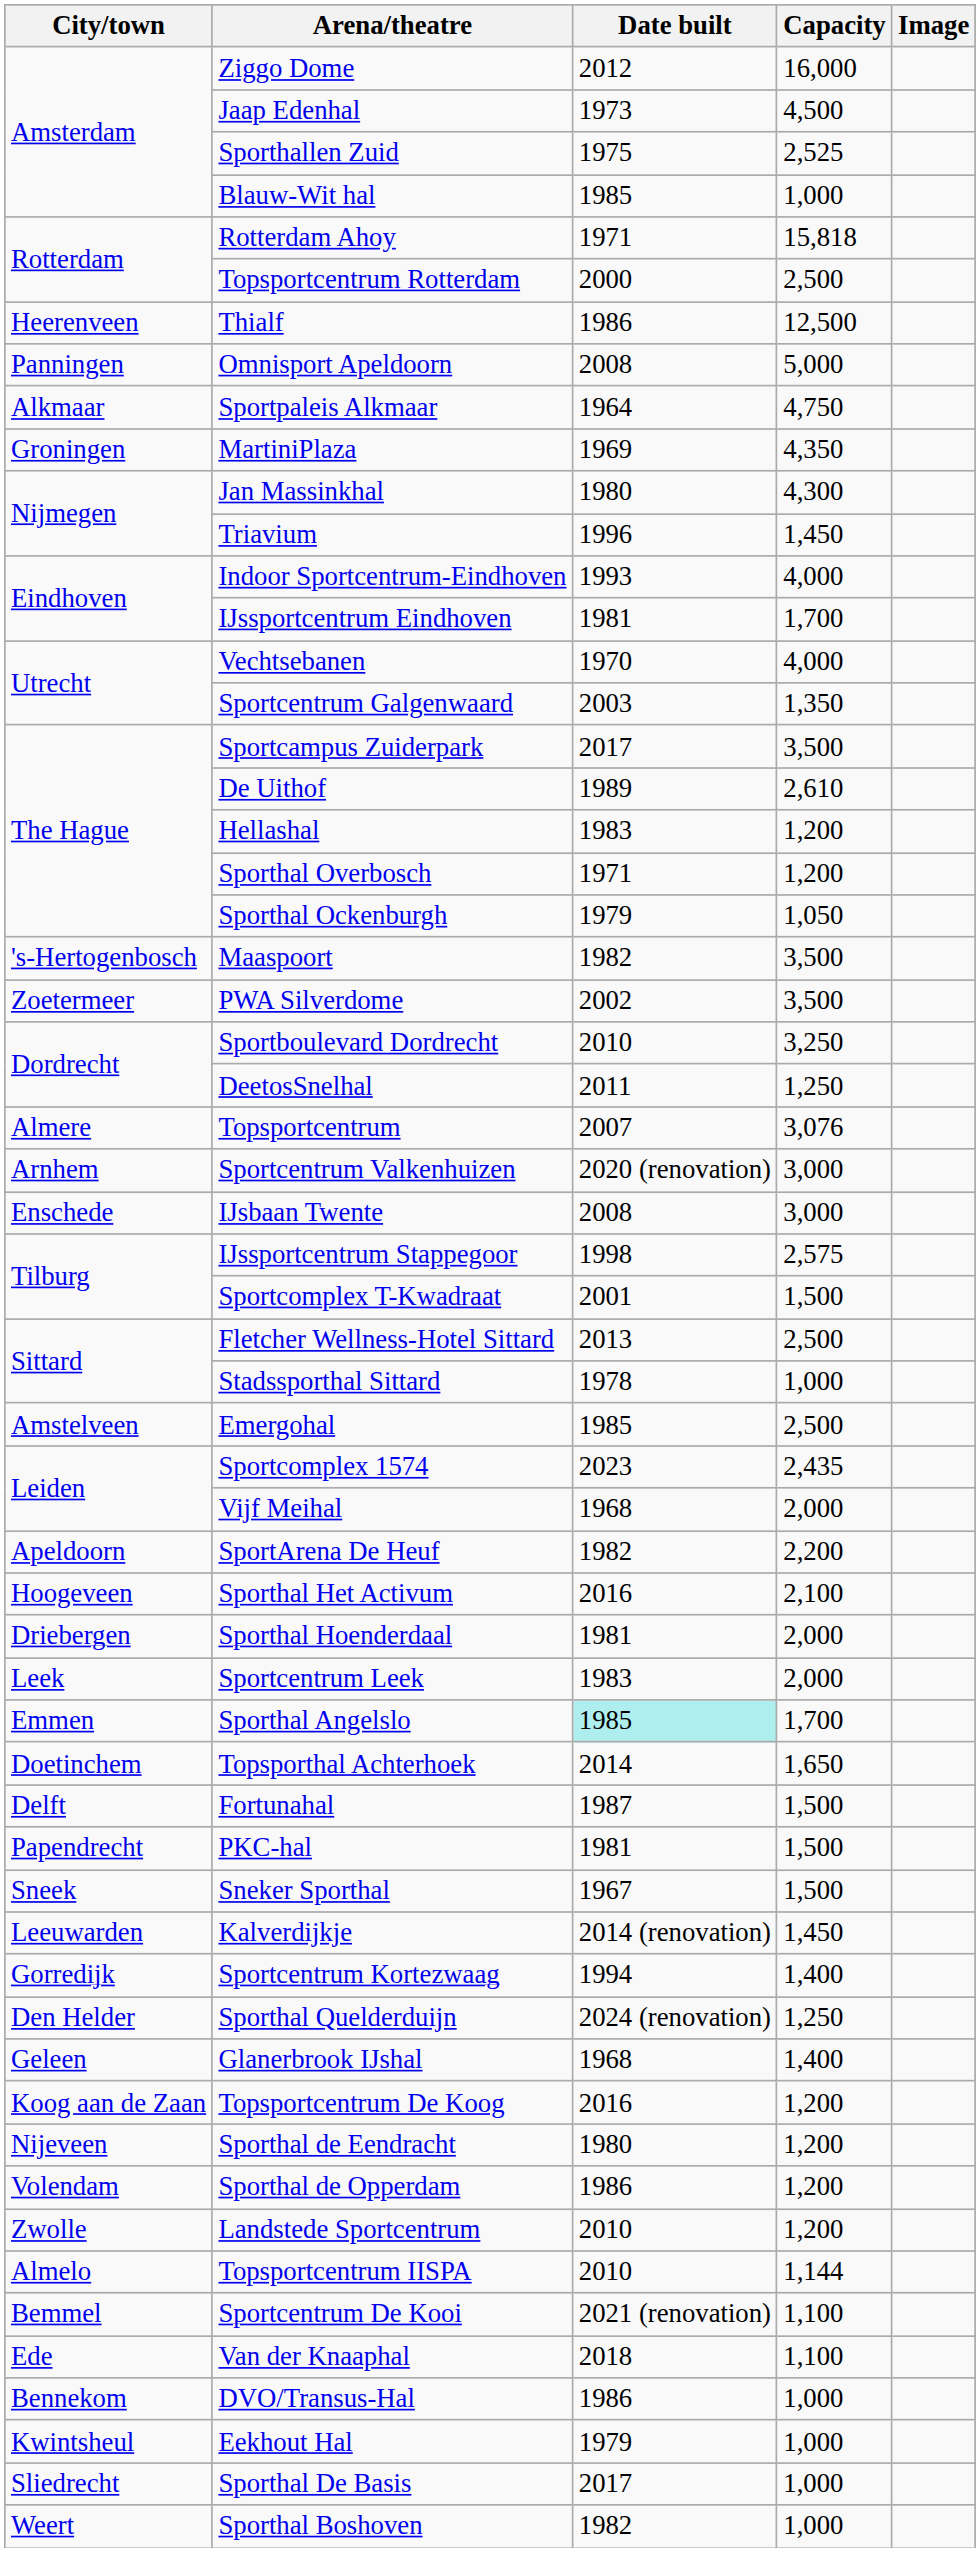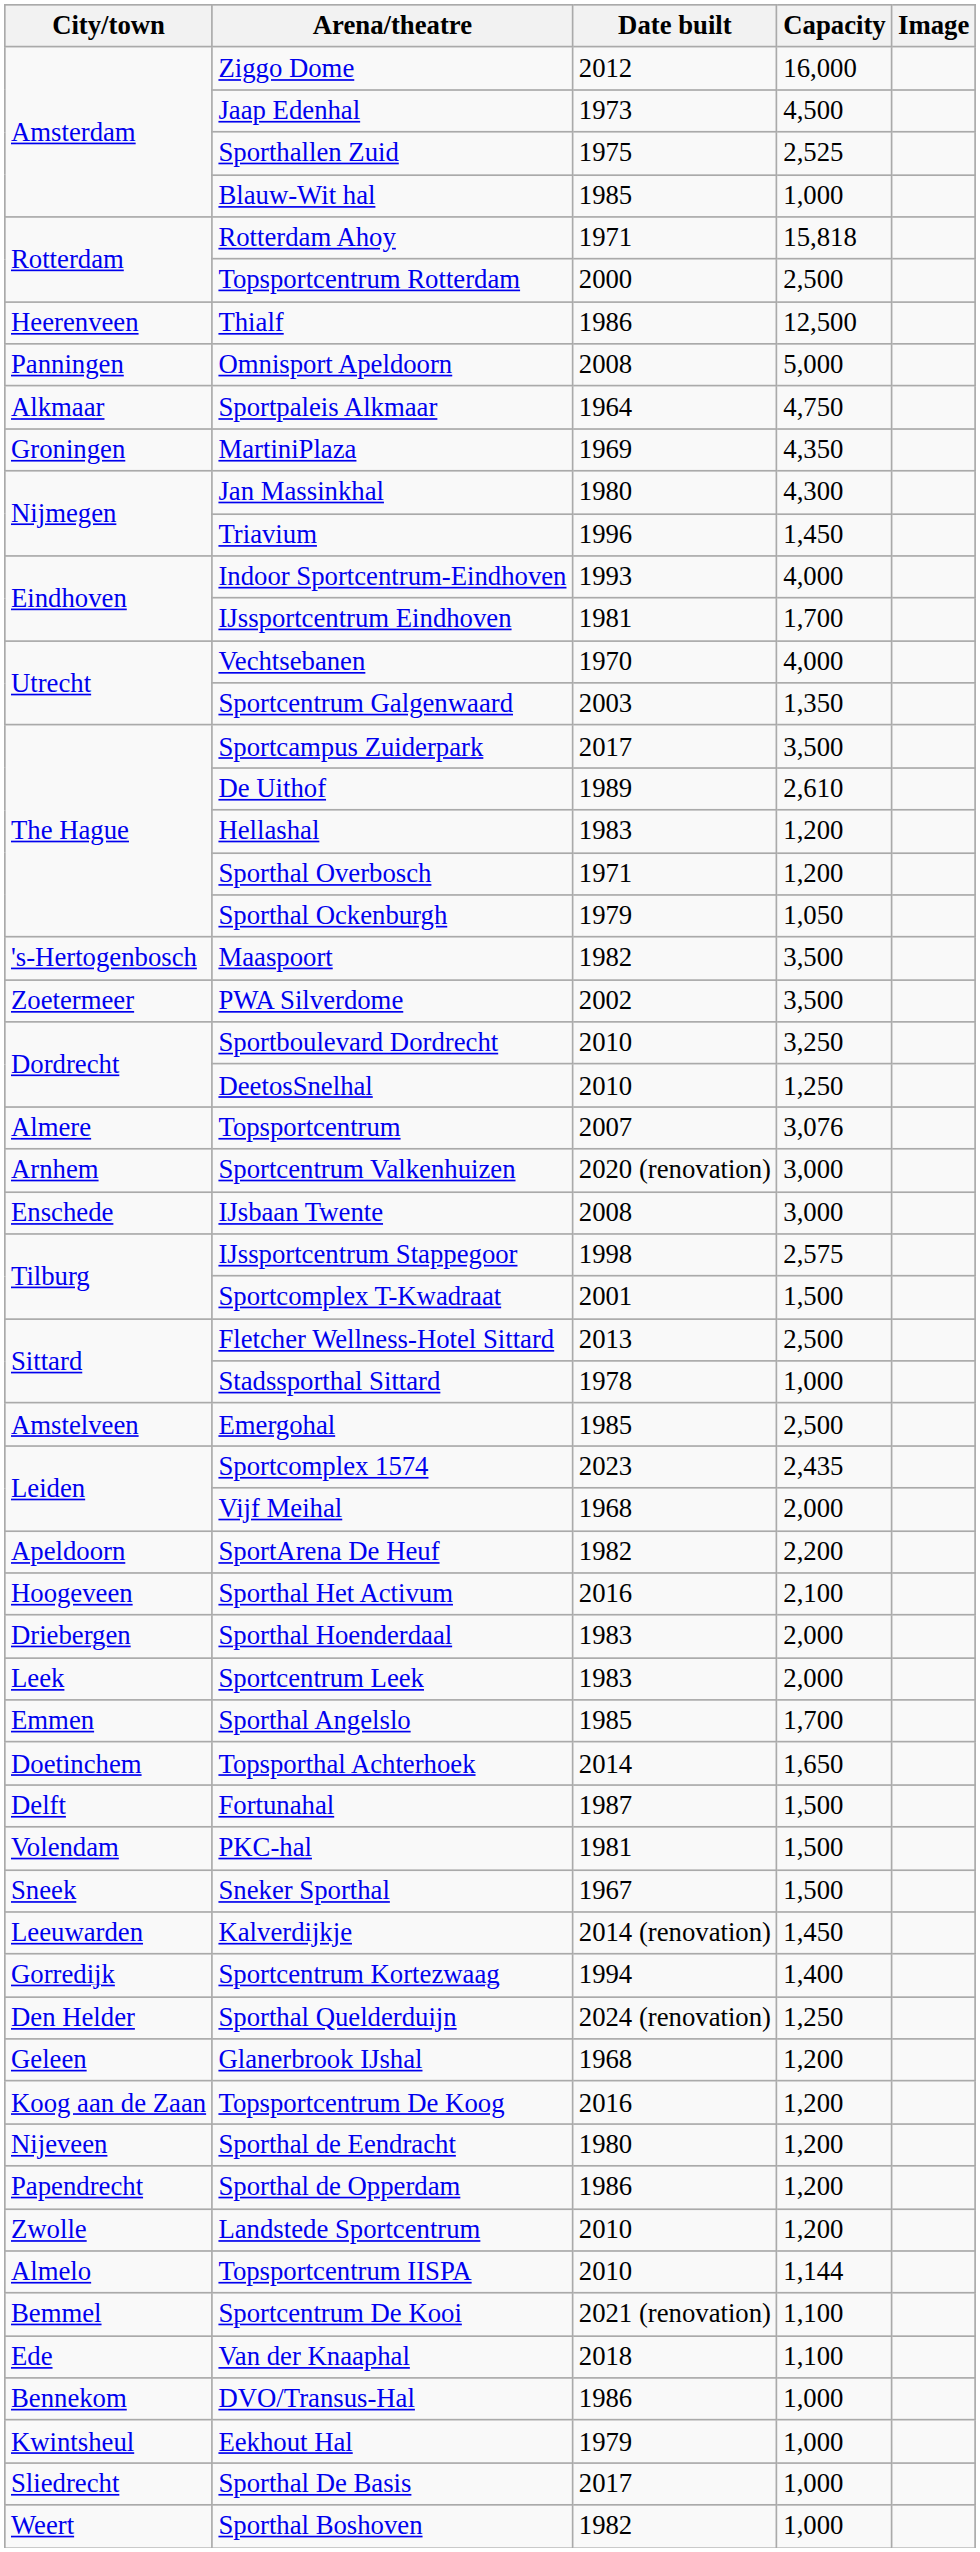DeetosSnelhal | Date built: 2011 -> 2010
Sporthal Hoenderdaal | Date built: 1981 -> 1983
Sporthal Angelslo | Date built: paleturquoise background -> no background
PKC-hal | City/town: Papendrecht -> Volendam
Glanerbrook IJshal | Capacity: 1,400 -> 1,200
Sporthal de Opperdam | City/town: Volendam -> Papendrecht
